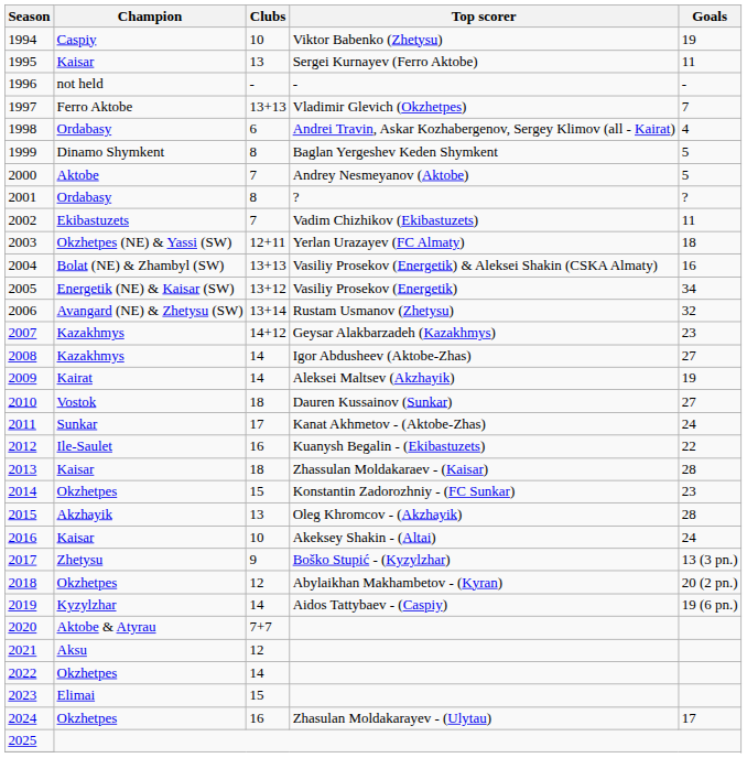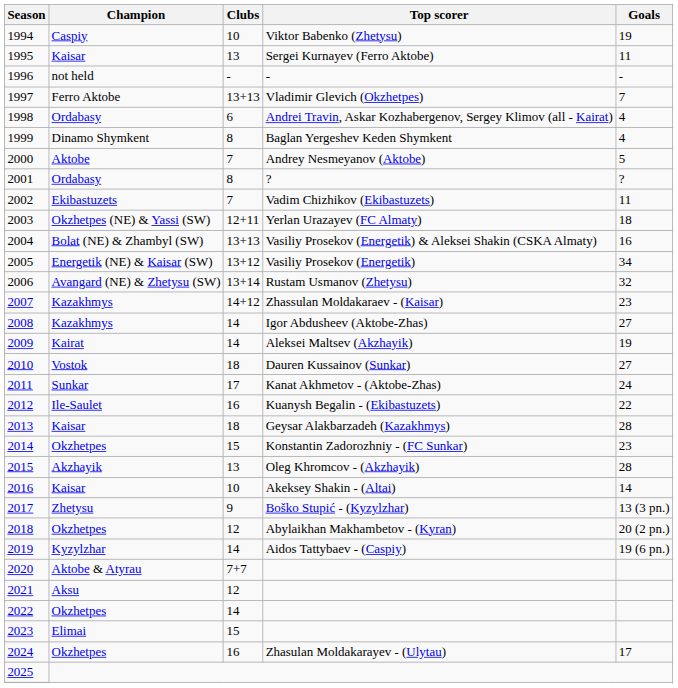1999 | Goals: 5 -> 4
2007 | Top scorer: Geysar Alakbarzadeh (Kazakhmys) -> Zhassulan Moldakaraev - (Kaisar)
2013 | Top scorer: Zhassulan Moldakaraev - (Kaisar) -> Geysar Alakbarzadeh (Kazakhmys)
2016 | Goals: 24 -> 14
